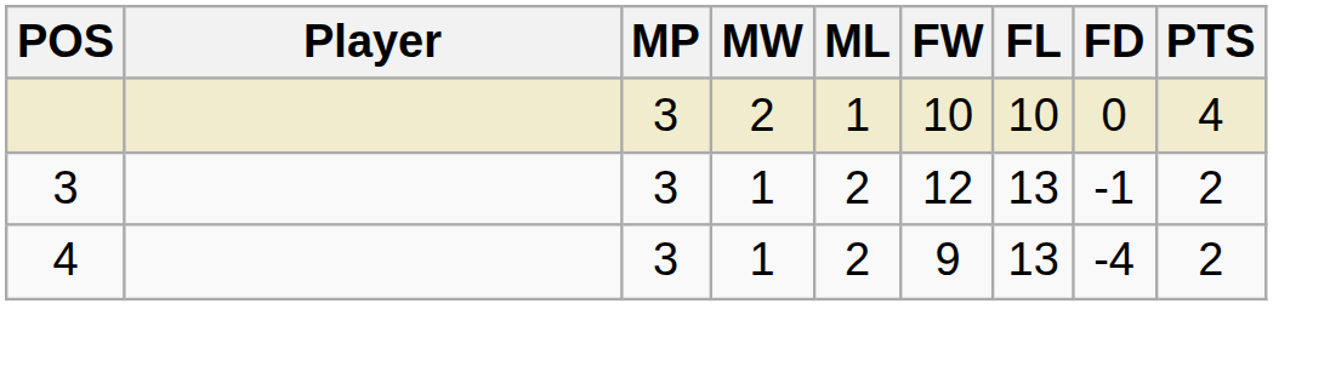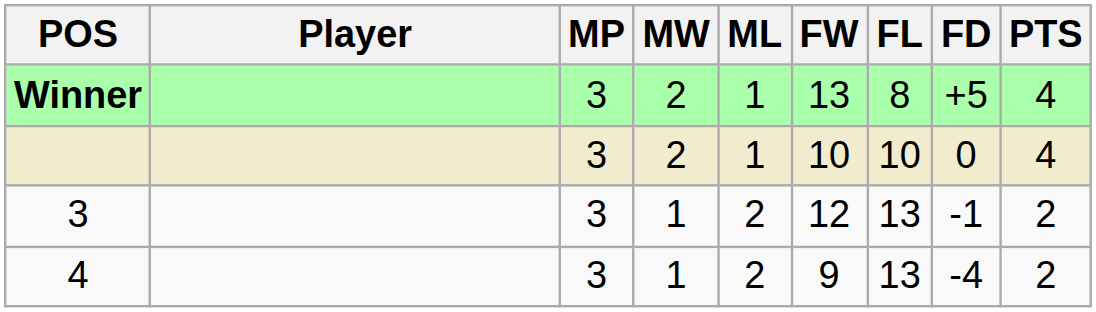+ row: Winner | 3 | 2 | 1 | 13 | 8 | +5 | 4
